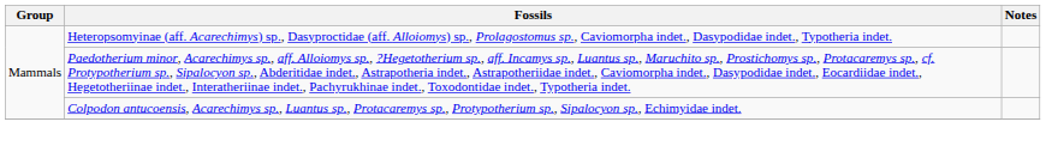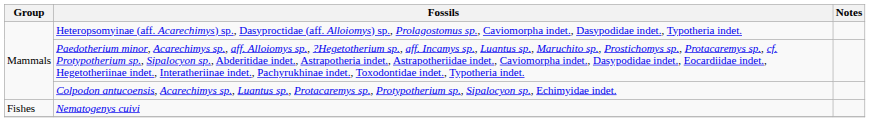+ row: Fishes | Nematogenys cuivi
